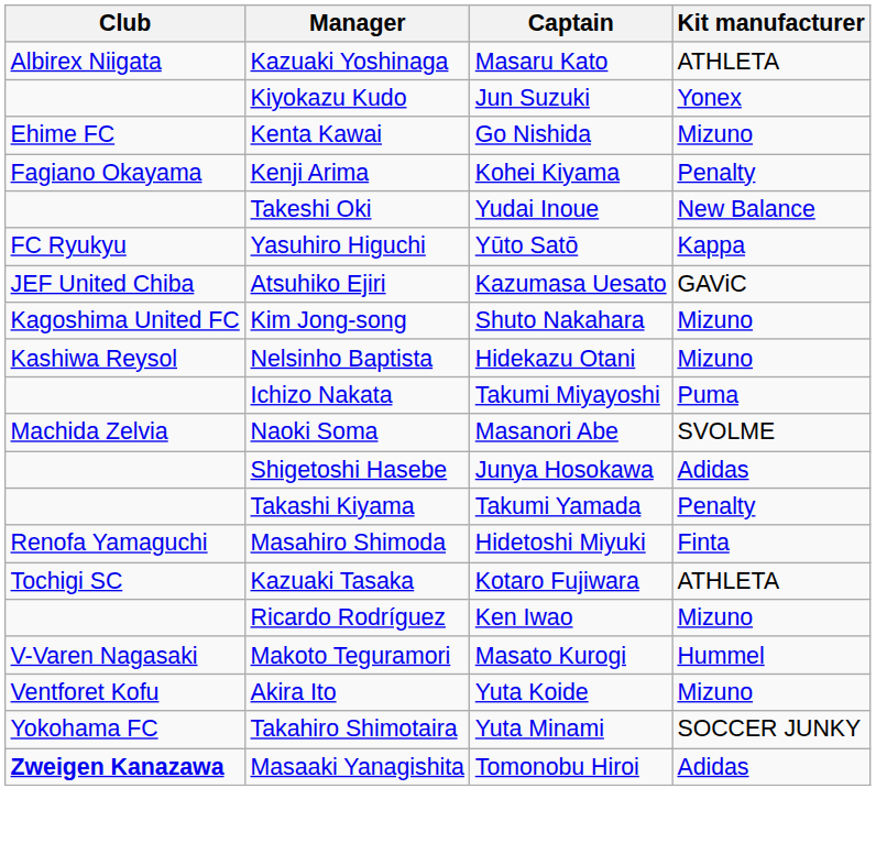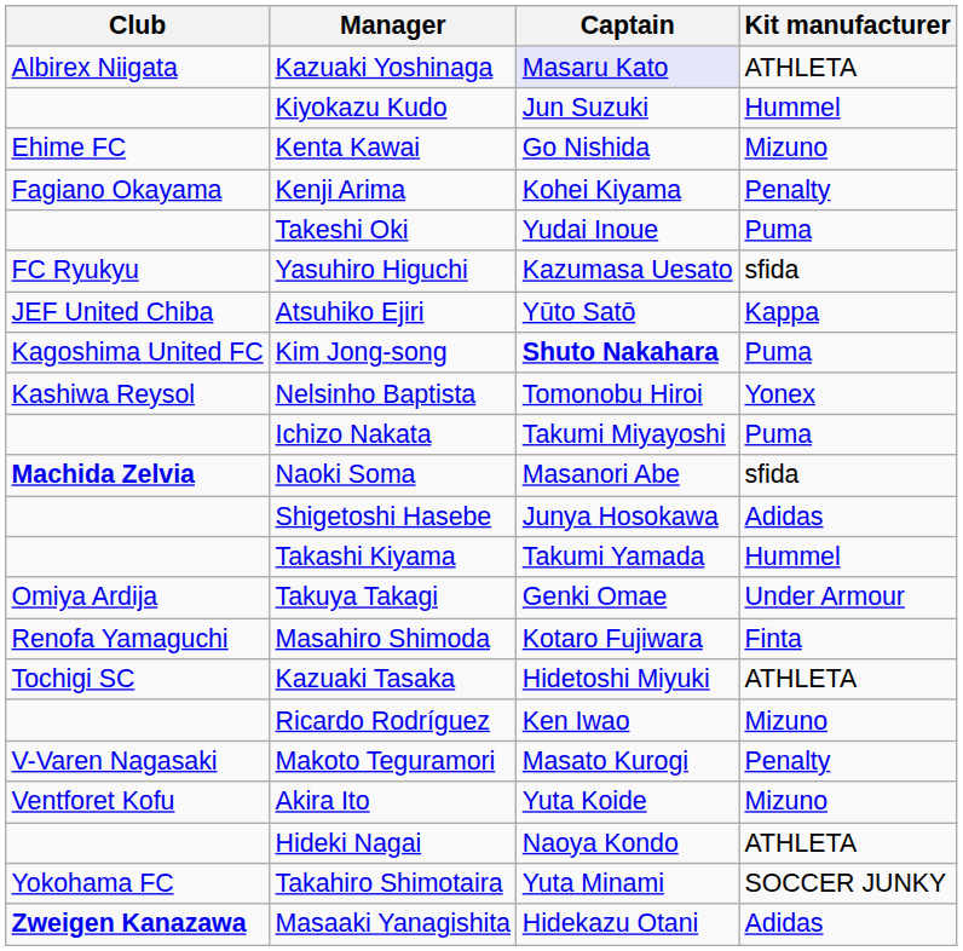Kazuaki Yoshinaga | Captain: no background -> lavender background
Kiyokazu Kudo | Kit manufacturer: Yonex -> Hummel
Takeshi Oki | Kit manufacturer: New Balance -> Puma
Yasuhiro Higuchi | Captain: Yūto Satō -> Kazumasa Uesato
Yasuhiro Higuchi | Kit manufacturer: Kappa -> sfida
Atsuhiko Ejiri | Captain: Kazumasa Uesato -> Yūto Satō
Atsuhiko Ejiri | Kit manufacturer: GAViC -> Kappa
Kim Jong-song | Captain: normal -> bold
Kim Jong-song | Kit manufacturer: Mizuno -> Puma
Nelsinho Baptista | Captain: Hidekazu Otani -> Tomonobu Hiroi
Nelsinho Baptista | Kit manufacturer: Mizuno -> Yonex
Naoki Soma | Club: normal -> bold
Naoki Soma | Kit manufacturer: SVOLME -> sfida
Takashi Kiyama | Kit manufacturer: Penalty -> Hummel
+ row: Omiya Ardija | Takuya Takagi | Genki Omae | Under Armour
Masahiro Shimoda | Captain: Hidetoshi Miyuki -> Kotaro Fujiwara
Kazuaki Tasaka | Captain: Kotaro Fujiwara -> Hidetoshi Miyuki
Makoto Teguramori | Kit manufacturer: Hummel -> Penalty
+ row: Hideki Nagai | Naoya Kondo | ATHLETA
Masaaki Yanagishita | Captain: Tomonobu Hiroi -> Hidekazu Otani
